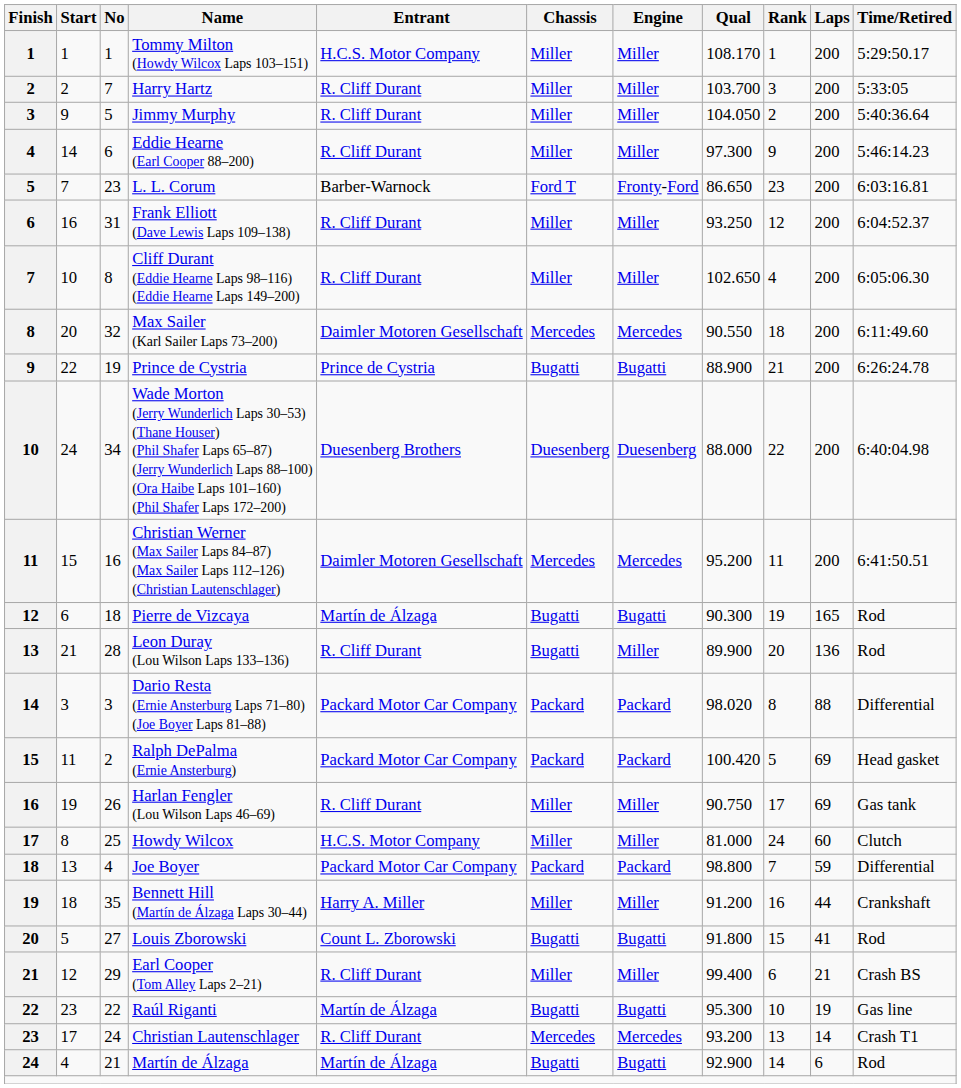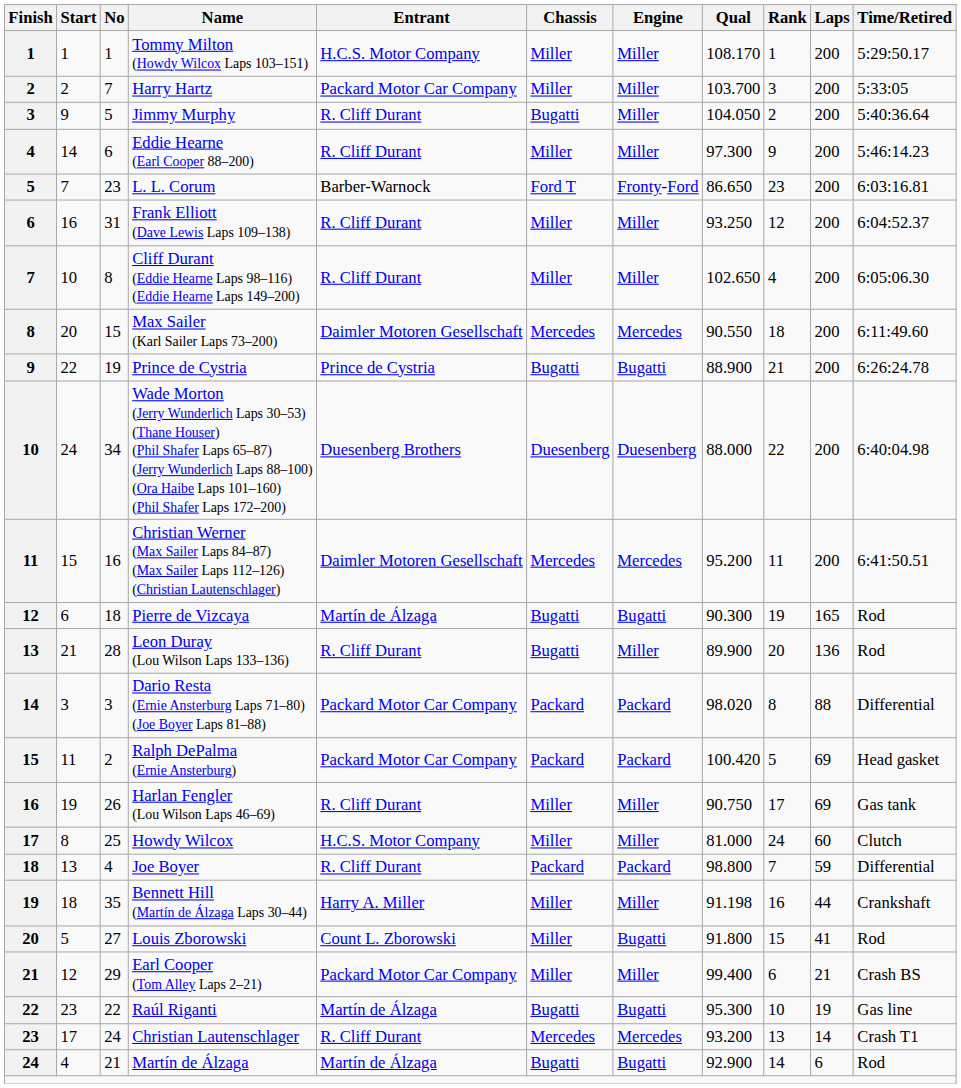Harry Hartz | Entrant: R. Cliff Durant -> Packard Motor Car Company
Jimmy Murphy | Chassis: Miller -> Bugatti
Max Sailer (Karl Sailer Laps 73–200) | No: 32 -> 15
Joe Boyer | Entrant: Packard Motor Car Company -> R. Cliff Durant
Bennett Hill (Martín de Álzaga Laps 30–44) | Qual: 91.200 -> 91.198
Louis Zborowski | Chassis: Bugatti -> Miller
Earl Cooper (Tom Alley Laps 2–21) | Entrant: R. Cliff Durant -> Packard Motor Car Company
